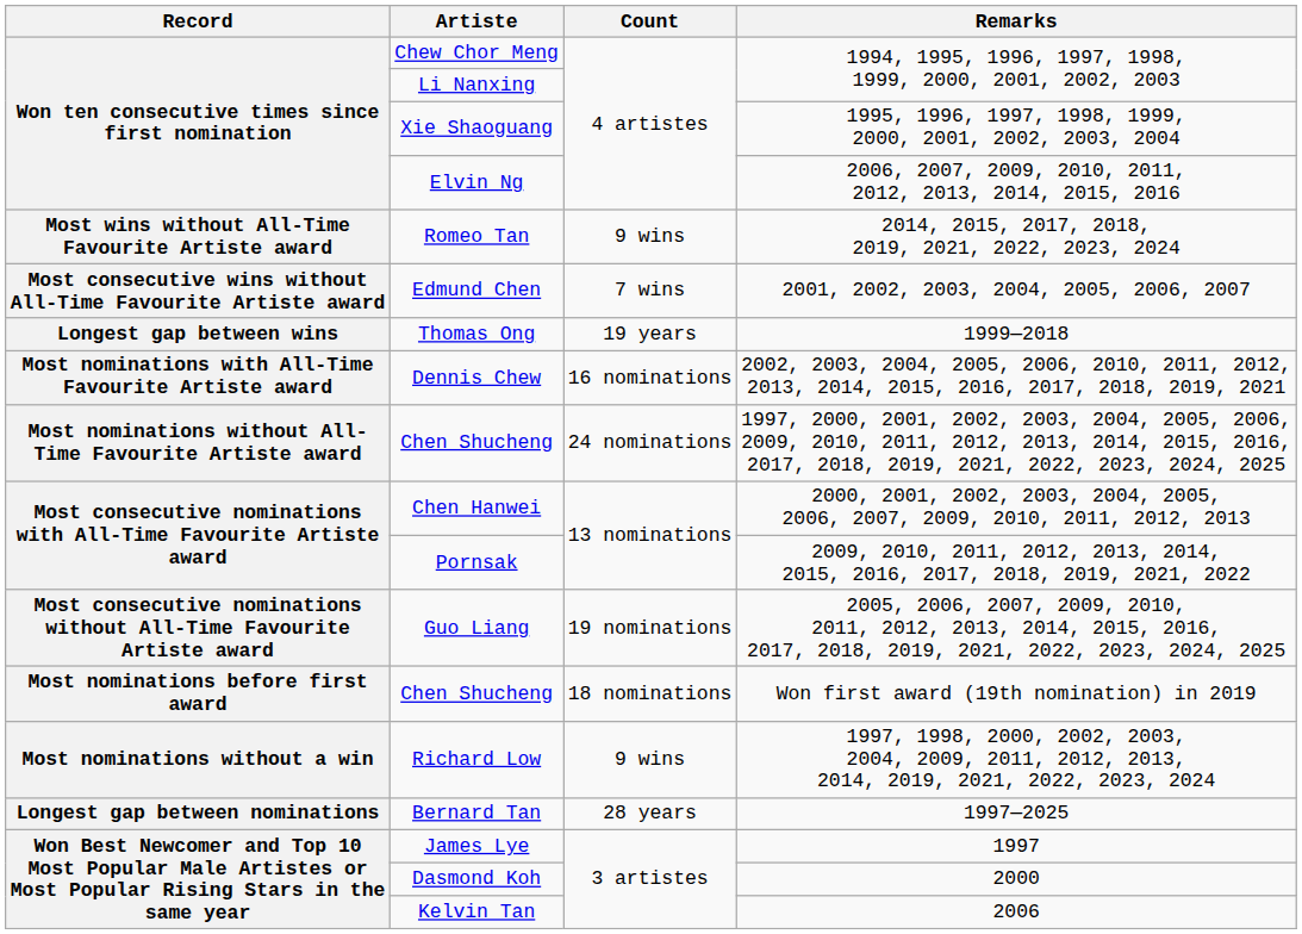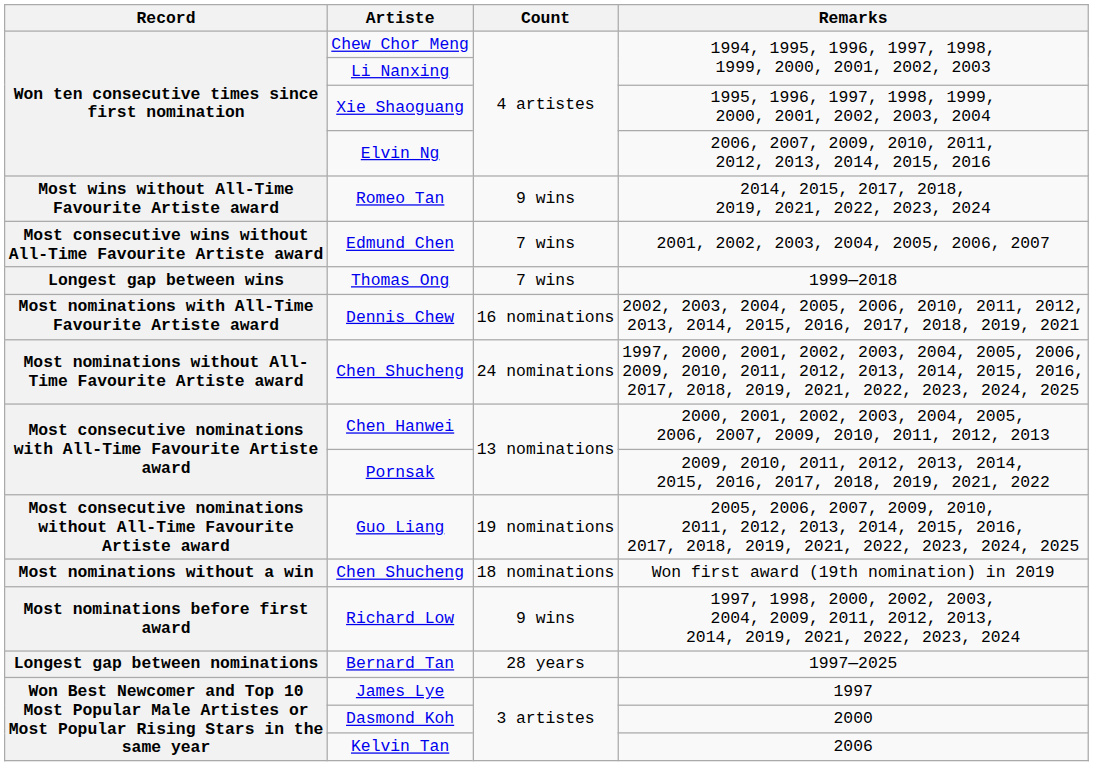Thomas Ong | Count: 19 years -> 7 wins
Chen Shucheng / Won first award (19th nomination) in 2019 | Record: Most nominations before first award -> Most nominations without a win
Richard Low | Record: Most nominations without a win -> Most nominations before first award
